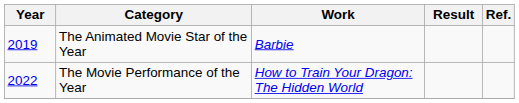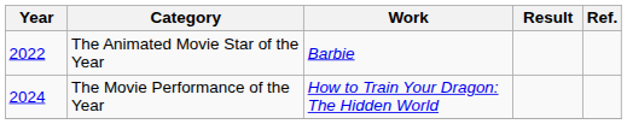The Animated Movie Star of the Year | Year: 2019 -> 2022
The Movie Performance of the Year | Year: 2022 -> 2024
